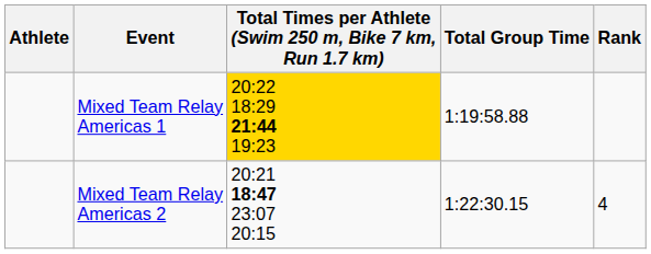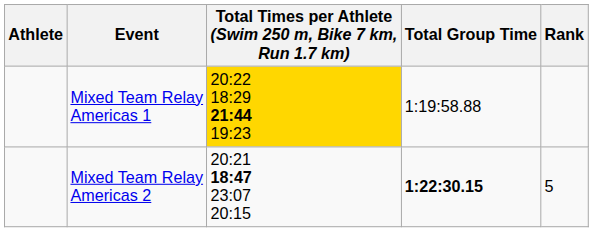Mixed Team Relay Americas 2 | Total Group Time: normal -> bold
Mixed Team Relay Americas 2 | Rank: 4 -> 5
